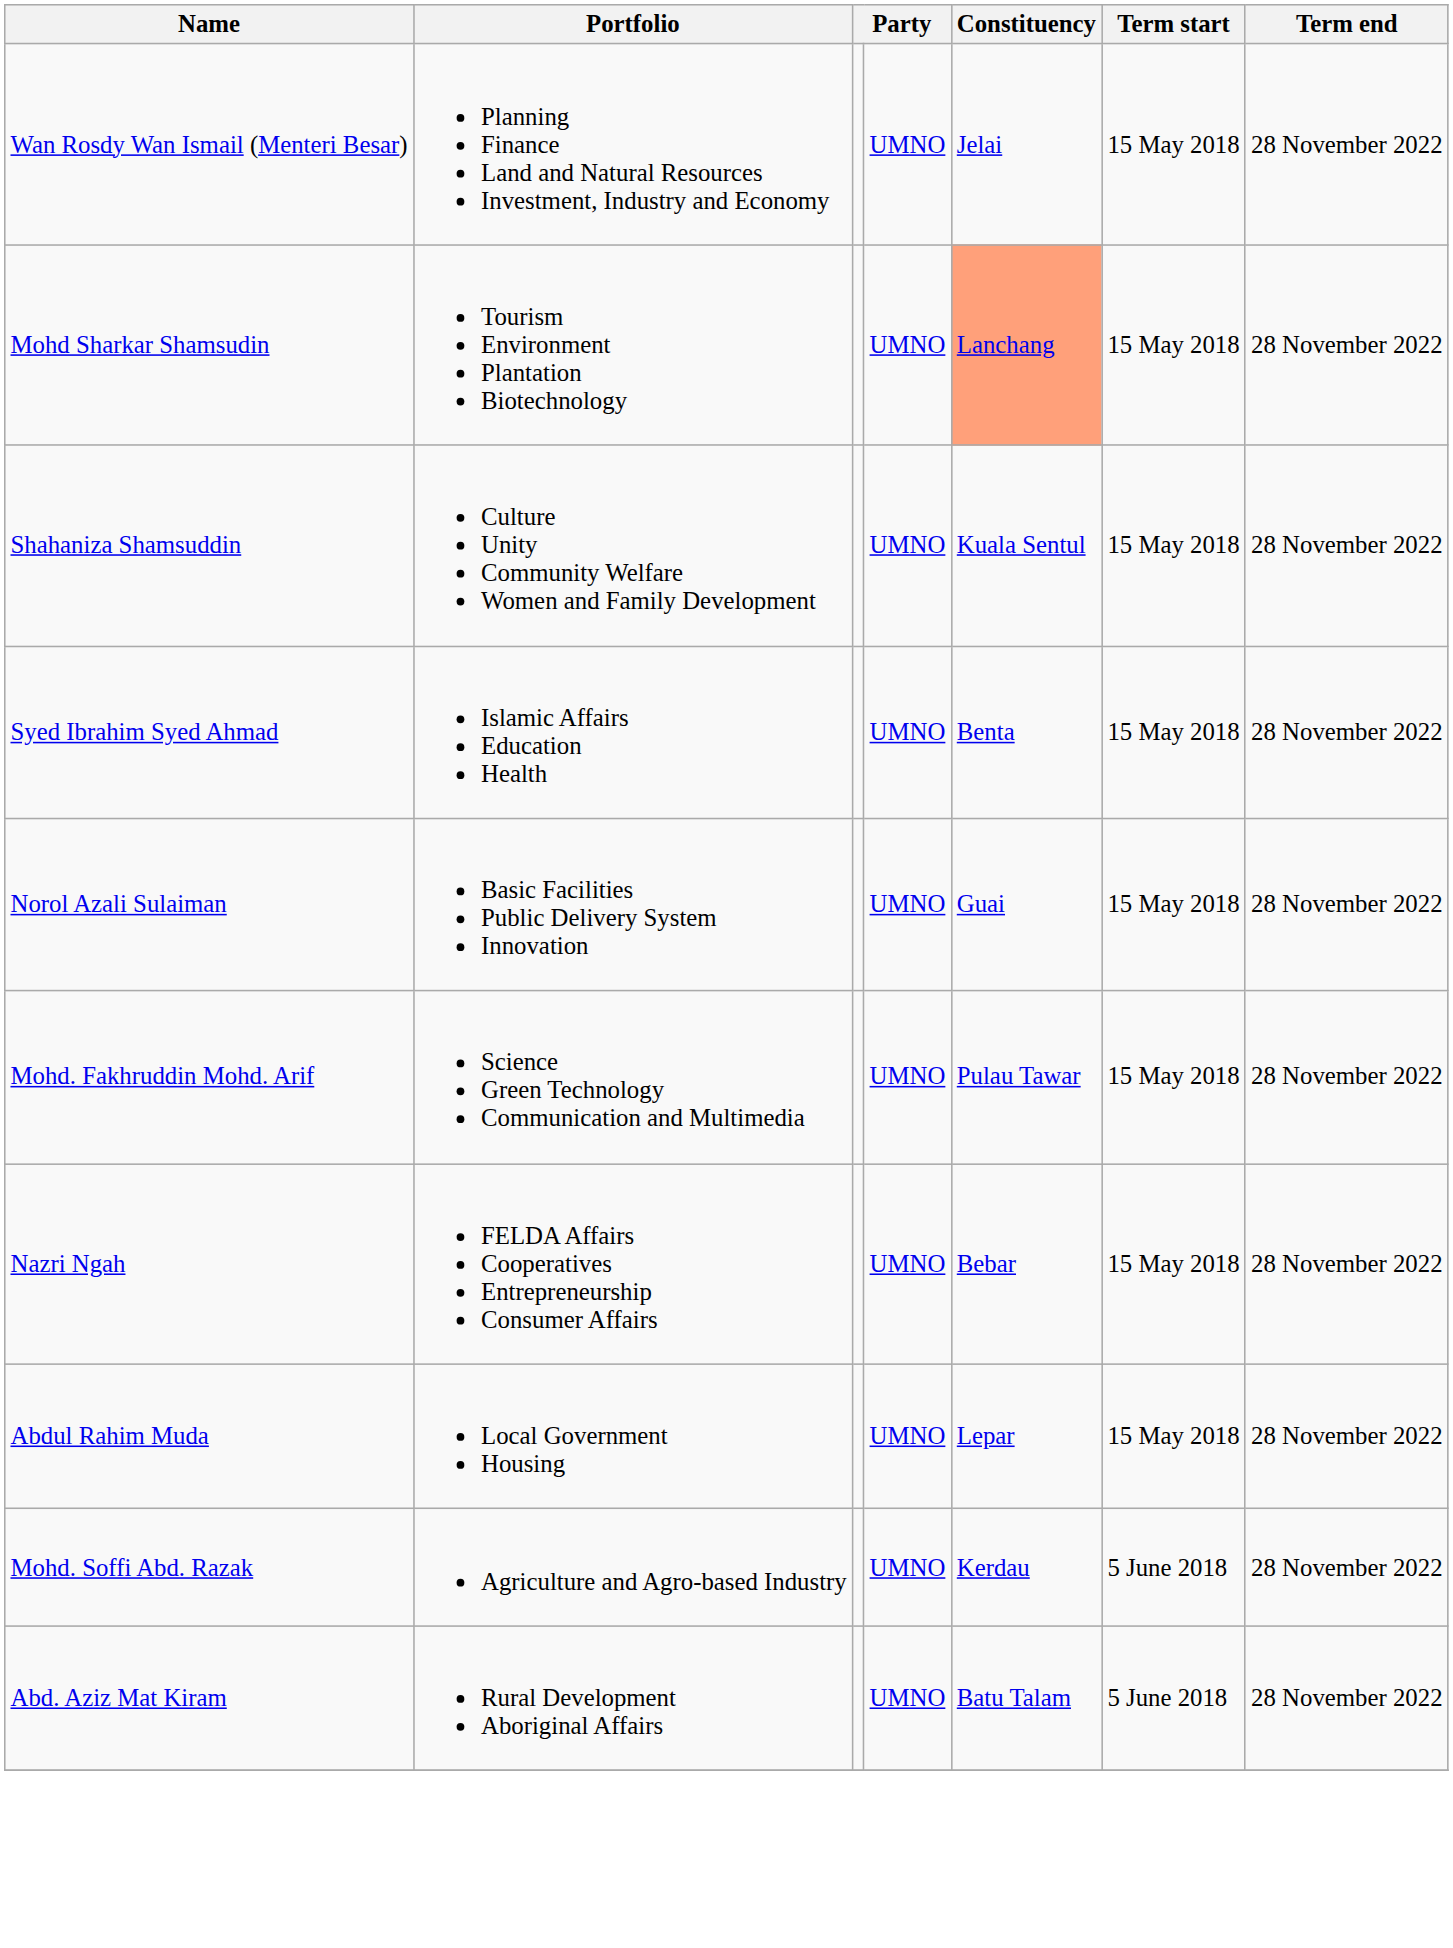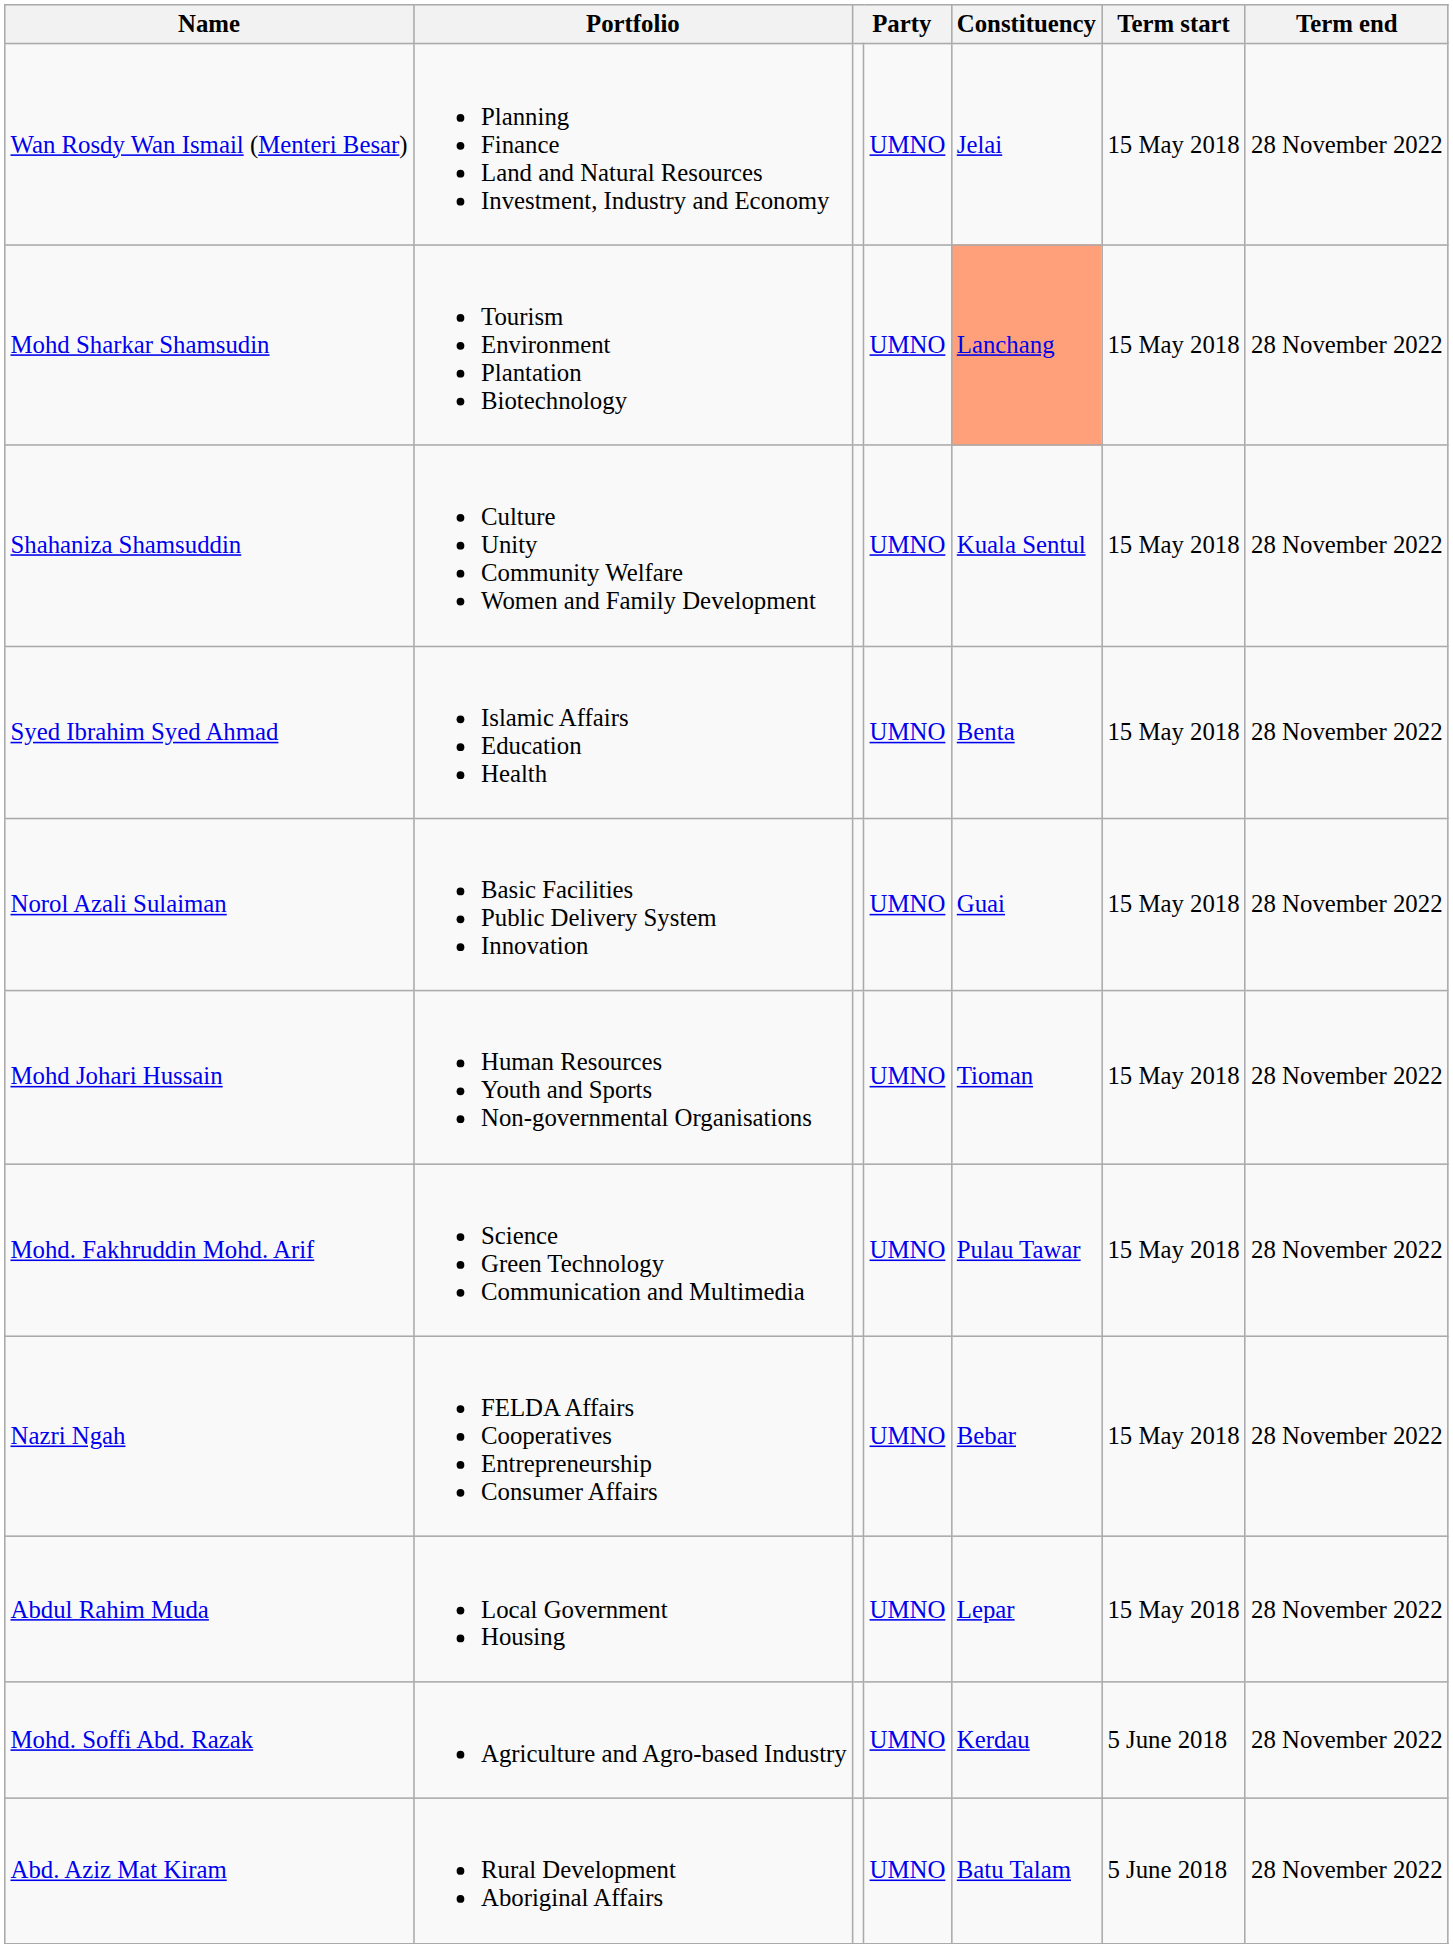+ row: Mohd Johari Hussain | Human Resources Youth and Sports Non-governmental Organisations | UMNO | Tioman | 15 May 2018 | 28 November 2022
